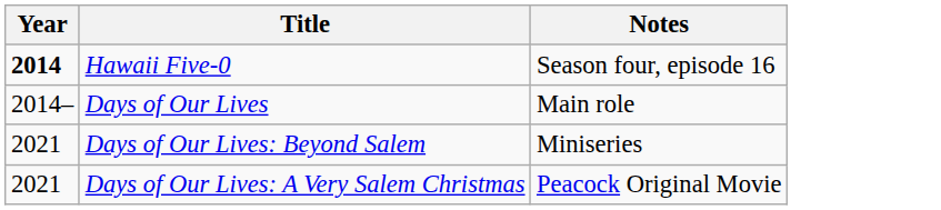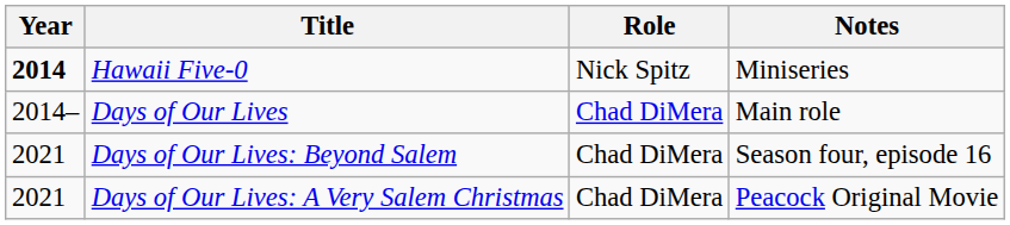+ column: Role | Nick Spitz | Chad DiMera | Chad DiMera | Chad DiMera
Hawaii Five-0 | Notes: Season four, episode 16 -> Miniseries
Days of Our Lives: Beyond Salem | Notes: Miniseries -> Season four, episode 16
